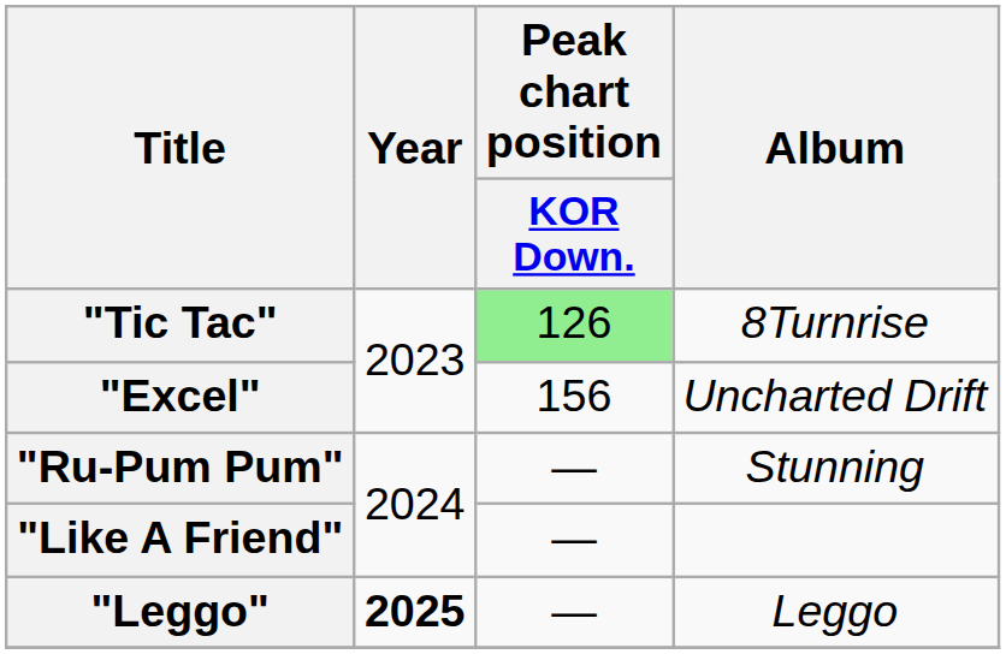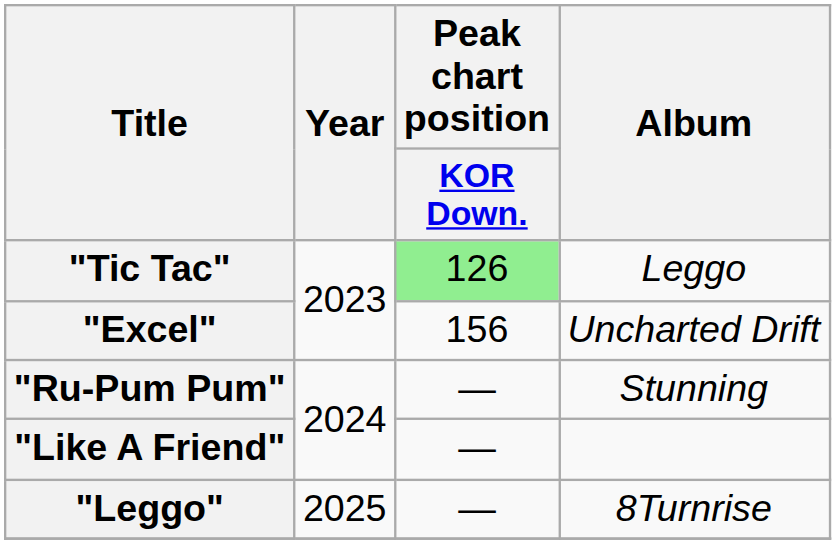"Tic Tac" | Album: 8Turnrise -> Leggo
"Leggo" | Year: bold -> normal
"Leggo" | Album: Leggo -> 8Turnrise
